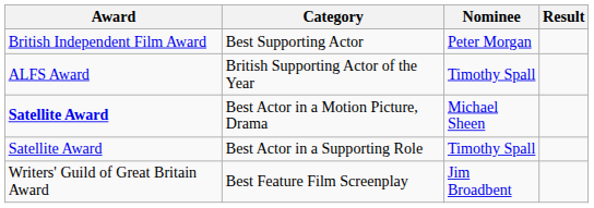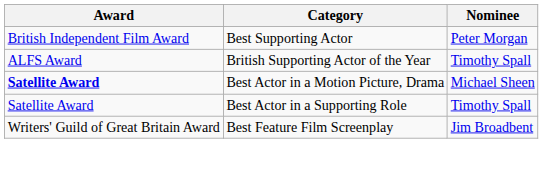- column: Result
